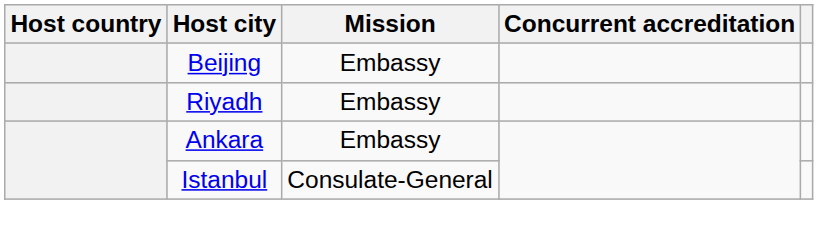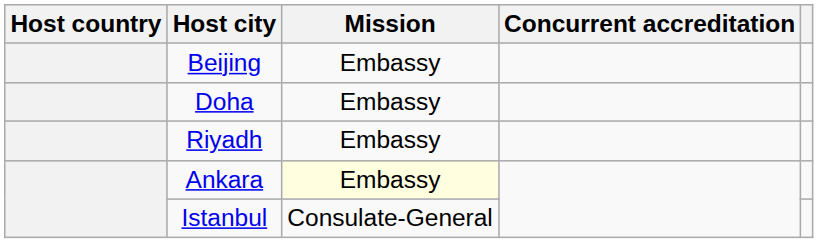+ row: Doha | Embassy
Ankara | Mission: no background -> lightyellow background
